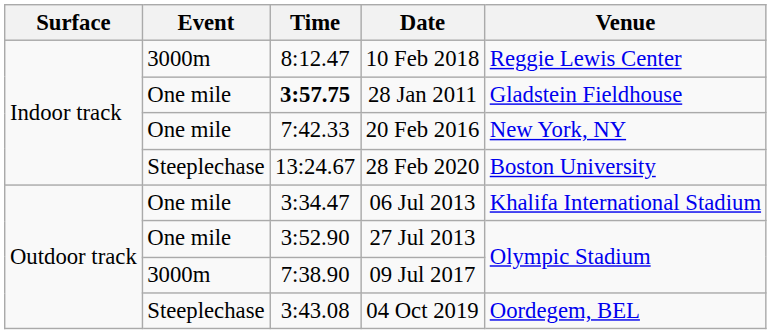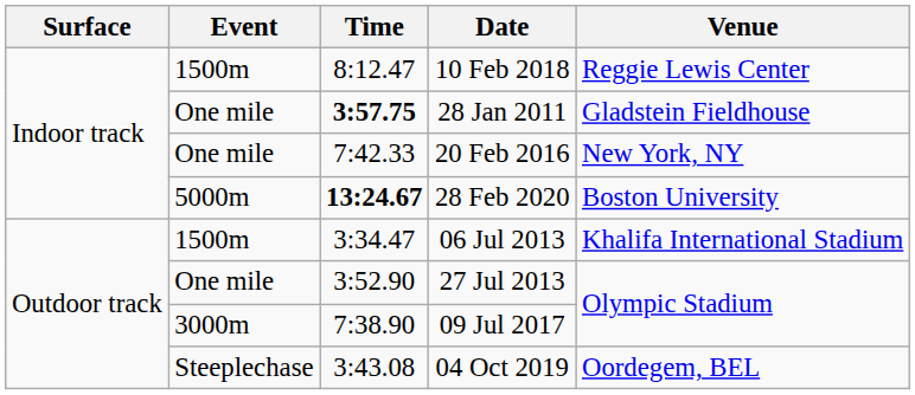10 Feb 2018 | Event: 3000m -> 1500m
28 Feb 2020 | Event: Steeplechase -> 5000m
28 Feb 2020 | Time: normal -> bold
06 Jul 2013 | Event: One mile -> 1500m
